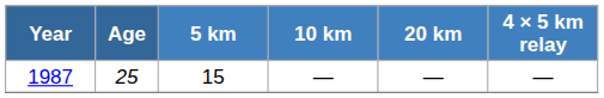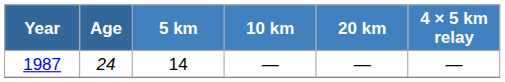1987 | Age: 25 -> 24
1987 | 5 km: 15 -> 14
